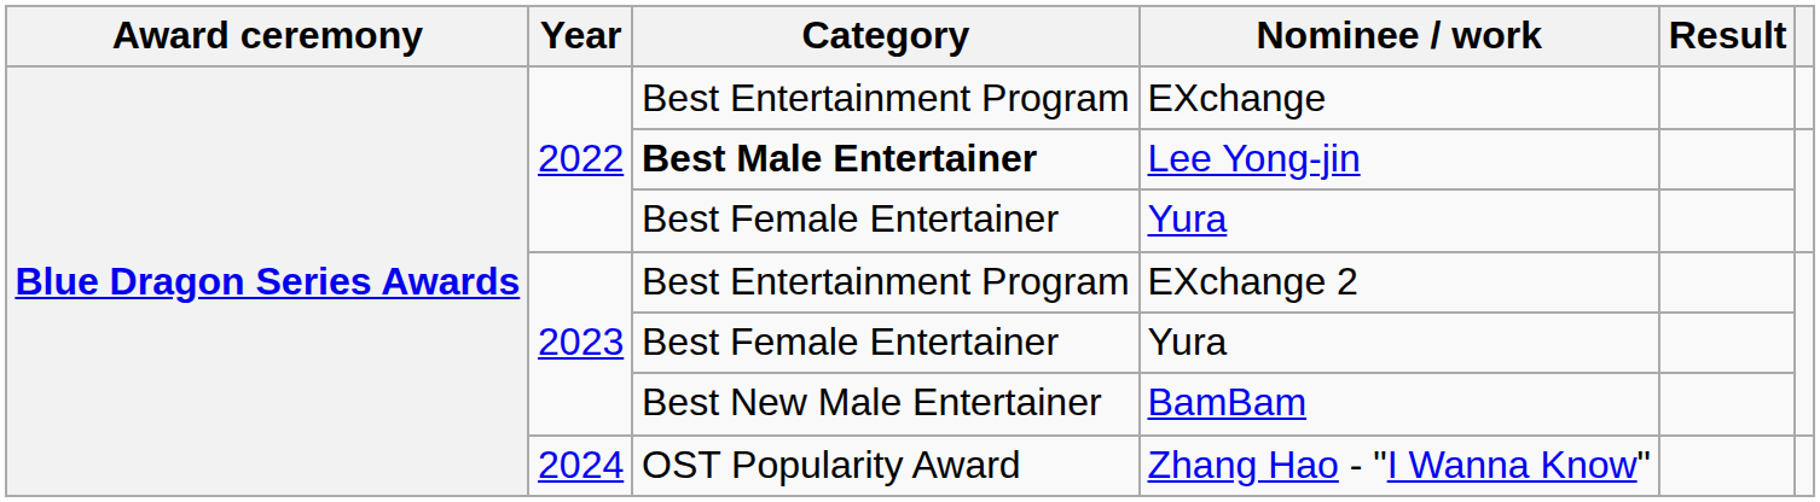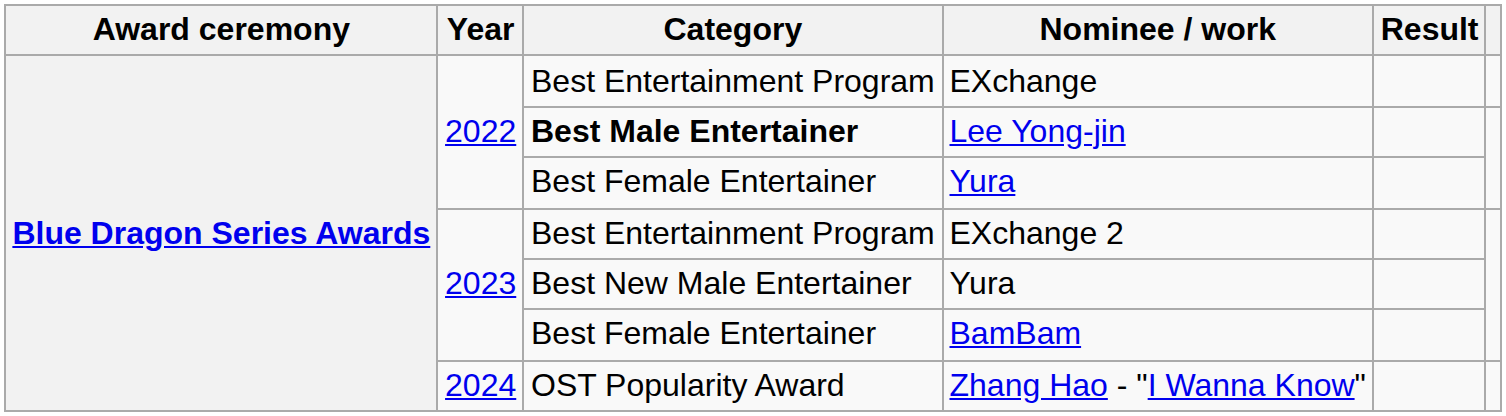2023 / Yura | Category: Best Female Entertainer -> Best New Male Entertainer
BamBam | Category: Best New Male Entertainer -> Best Female Entertainer
